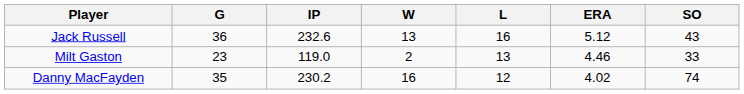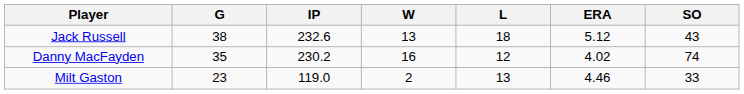Jack Russell | G: 36 -> 38
Jack Russell | L: 16 -> 18
rows swapped: Danny MacFayden <-> Milt Gaston
